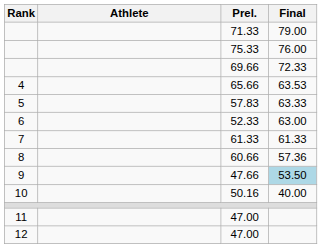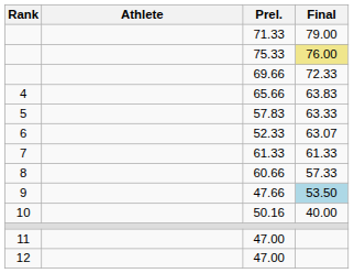75.33 | Final: no background -> khaki background
65.66 | Final: 63.53 -> 63.83
52.33 | Final: 63.00 -> 63.07
60.66 | Final: 57.36 -> 57.33
